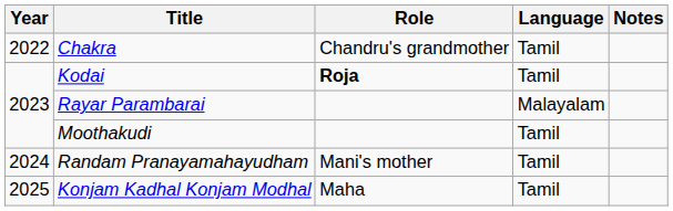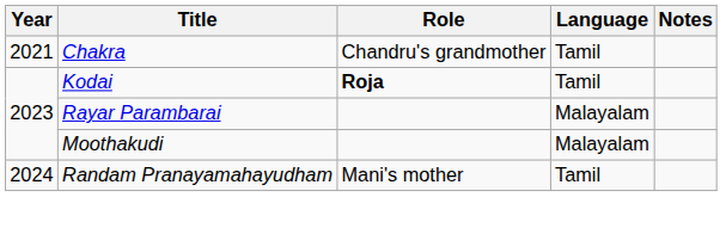Chakra | Year: 2022 -> 2021
Moothakudi | Language: Tamil -> Malayalam
- row: 2025 | Konjam Kadhal Konjam Modhal | Maha | Tamil
